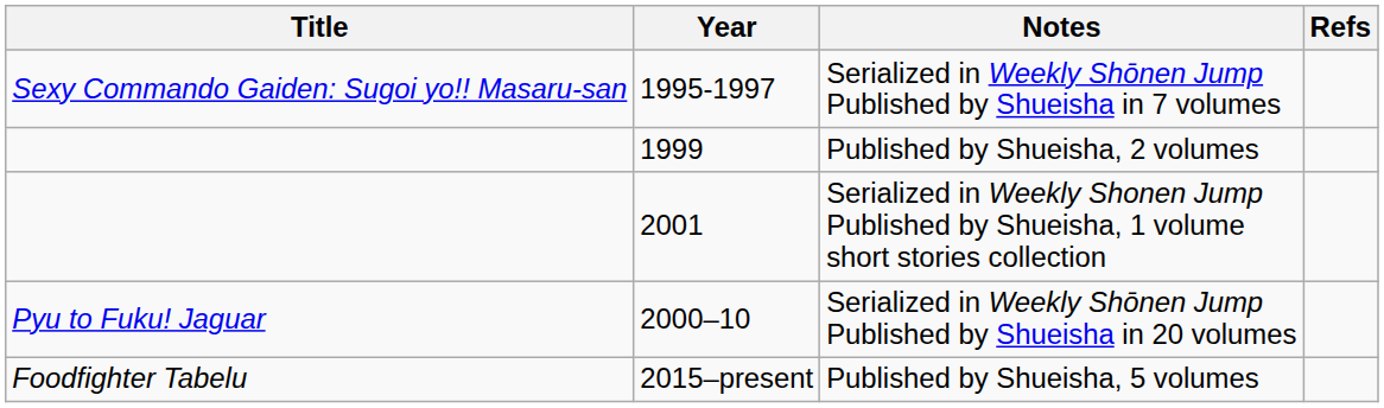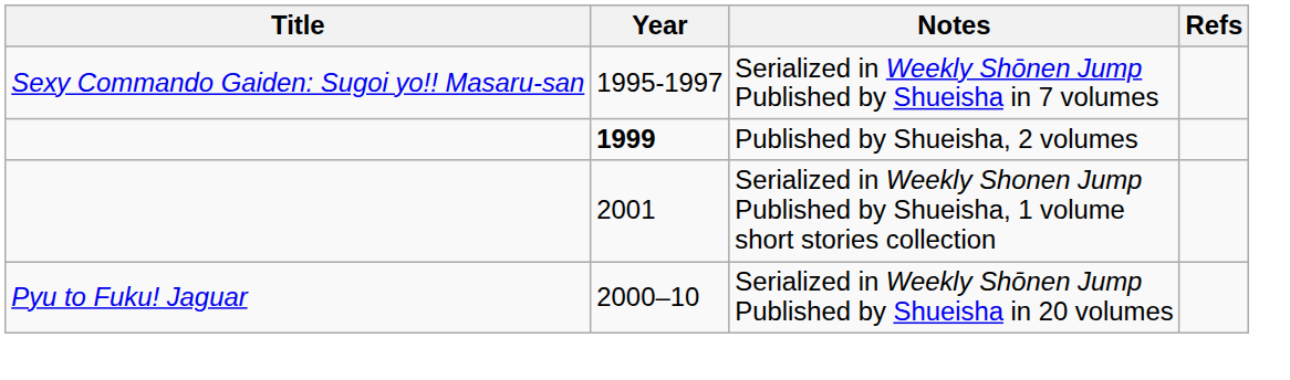Published by Shueisha, 2 volumes | Year: normal -> bold
- row: Foodfighter Tabelu | 2015–present | Published by Shueisha, 5 volumes
